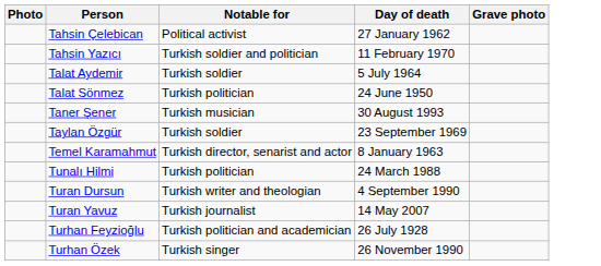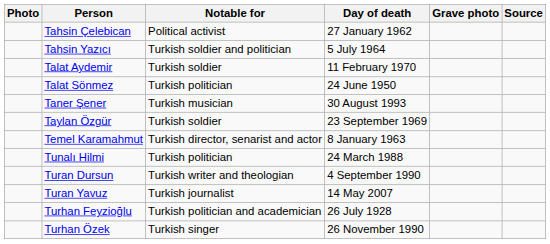+ column: Source
Tahsin Yazıcı | Day of death: 11 February 1970 -> 5 July 1964
Talat Aydemir | Day of death: 5 July 1964 -> 11 February 1970
